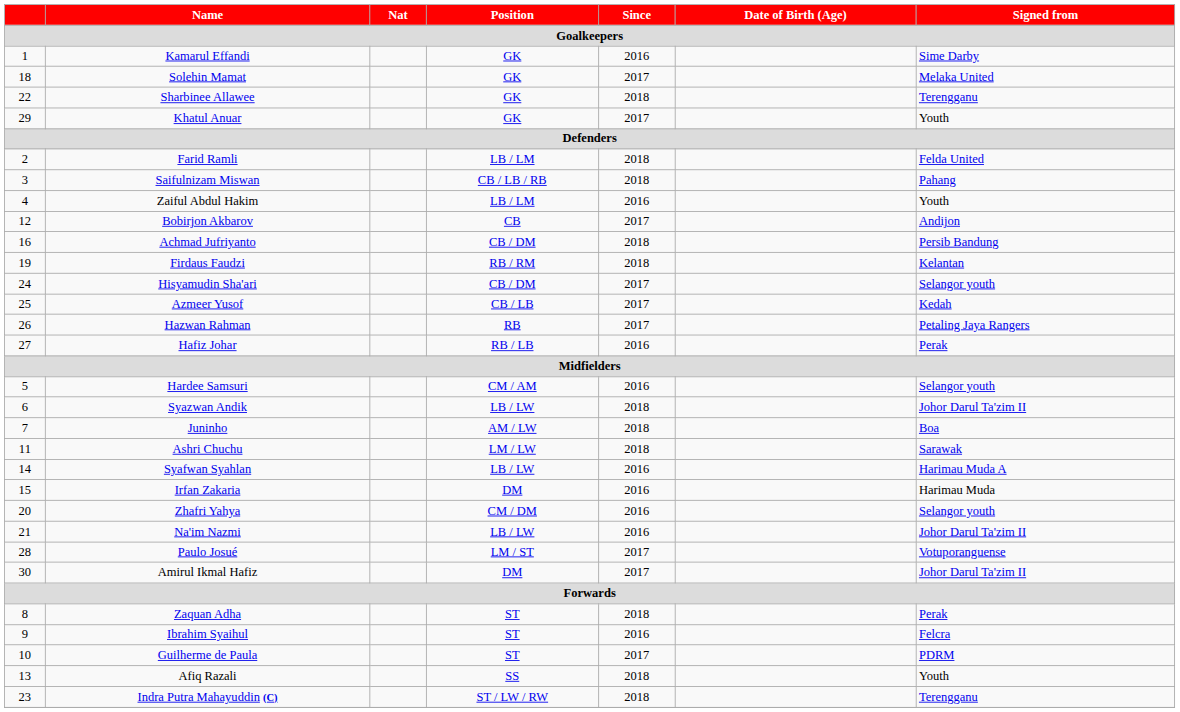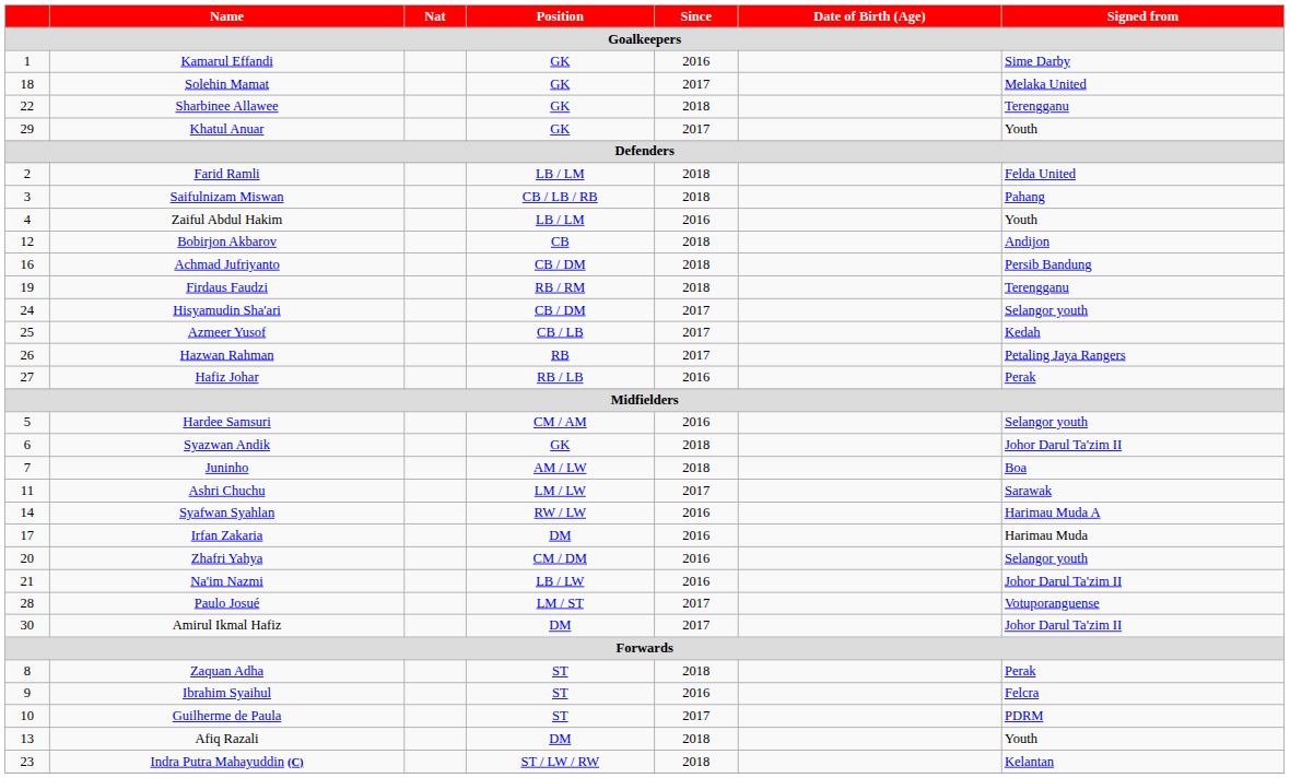Bobirjon Akbarov | Since: 2017 -> 2018
Firdaus Faudzi | Signed from: Kelantan -> Terengganu
Syazwan Andik | Position: LB / LW -> GK
Ashri Chuchu | Since: 2018 -> 2017
Syafwan Syahlan | Position: LB / LW -> RW / LW
Irfan Zakaria | column 1: 15 -> 17
Afiq Razali | Position: SS -> DM
Indra Putra Mahayuddin (C) | Signed from: Terengganu -> Kelantan
